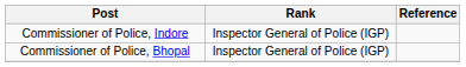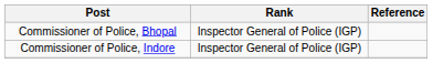rows swapped: Commissioner of Police, Bhopal <-> Commissioner of Police, Indore
